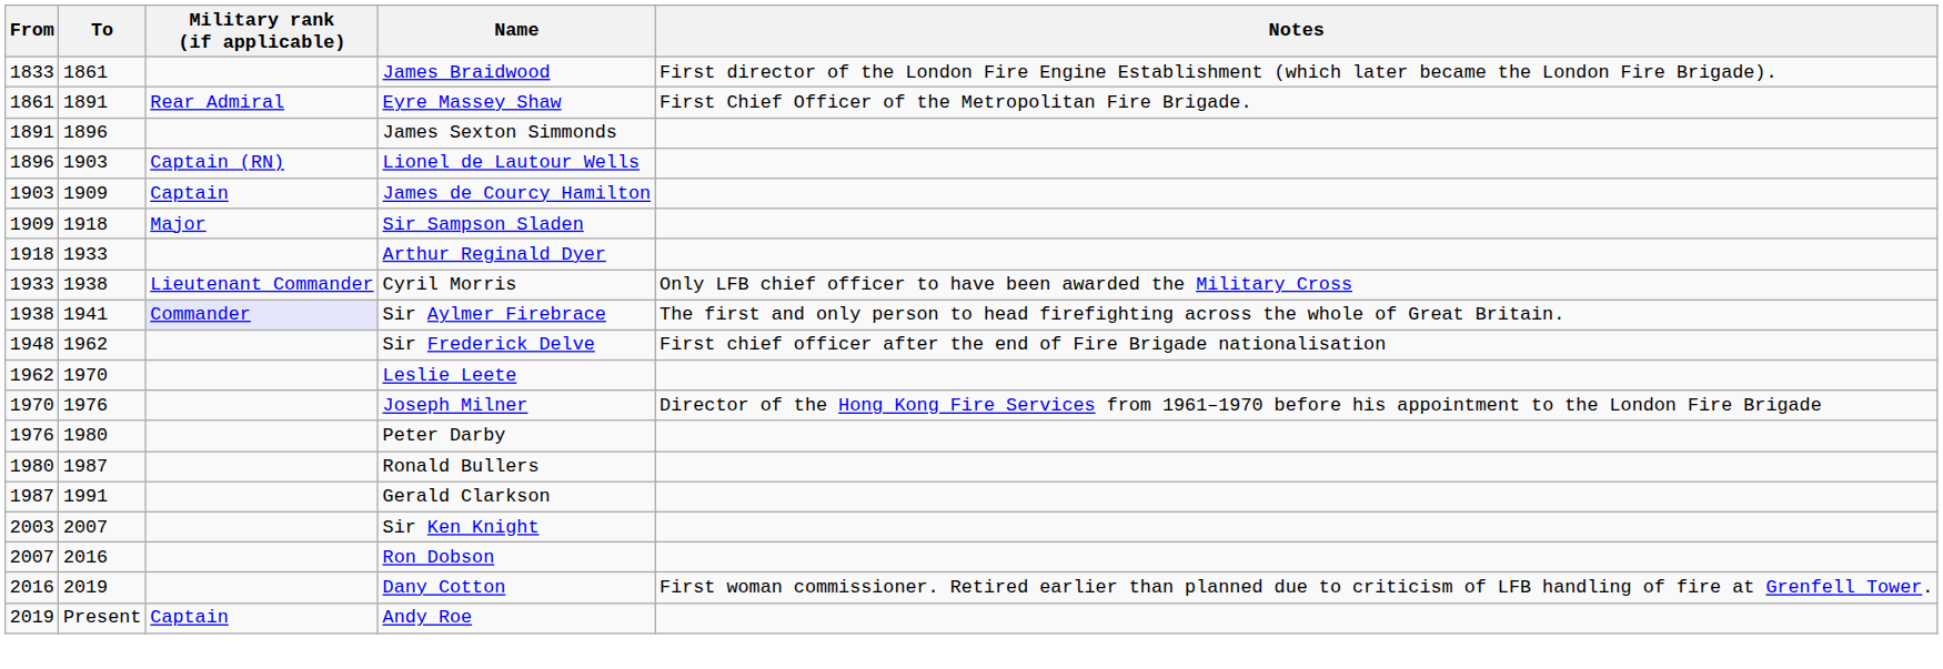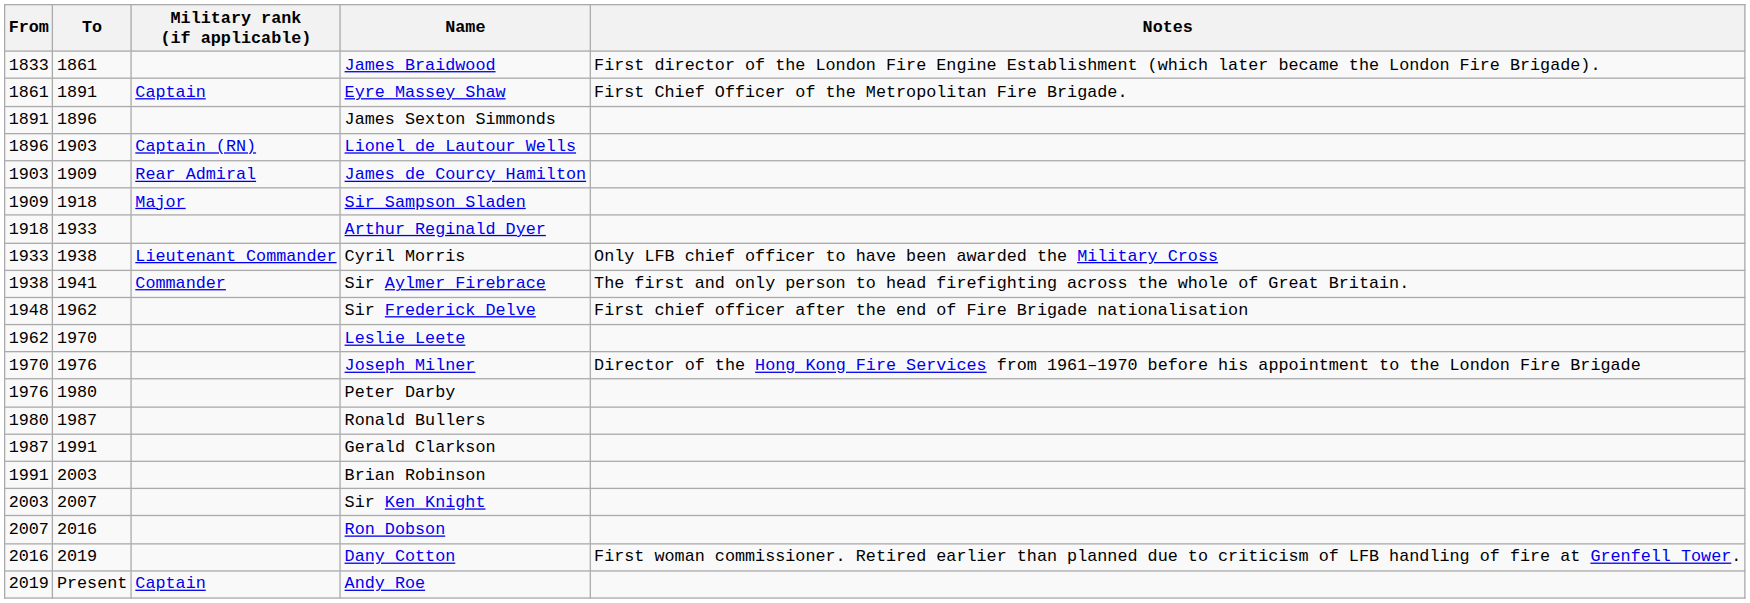Eyre Massey Shaw | Military rank (if applicable): Rear Admiral -> Captain
James de Courcy Hamilton | Military rank (if applicable): Captain -> Rear Admiral
Sir Aylmer Firebrace | Military rank (if applicable): lavender background -> no background
+ row: 1991 | 2003 | Brian Robinson
